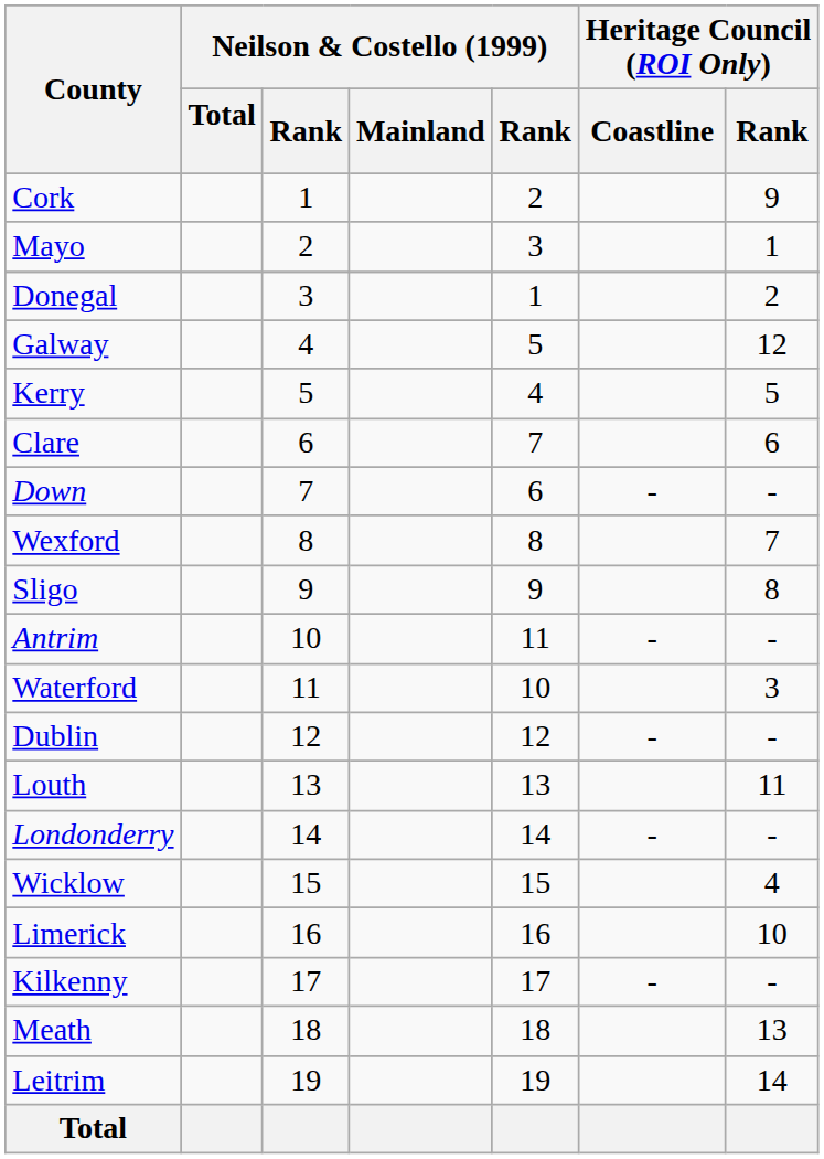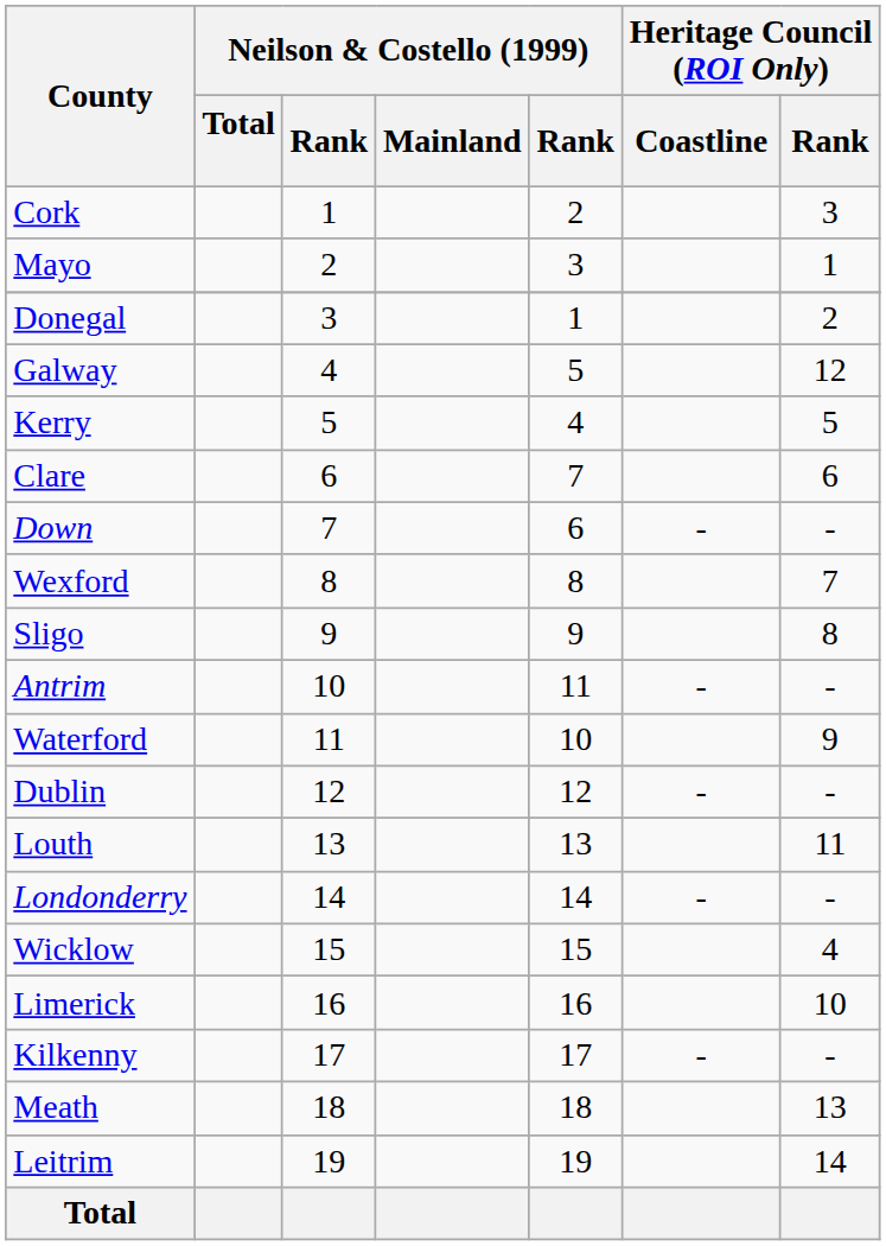Cork | Heritage Council (ROI Only) / Rank: 9 -> 3
Waterford | Heritage Council (ROI Only) / Rank: 3 -> 9
